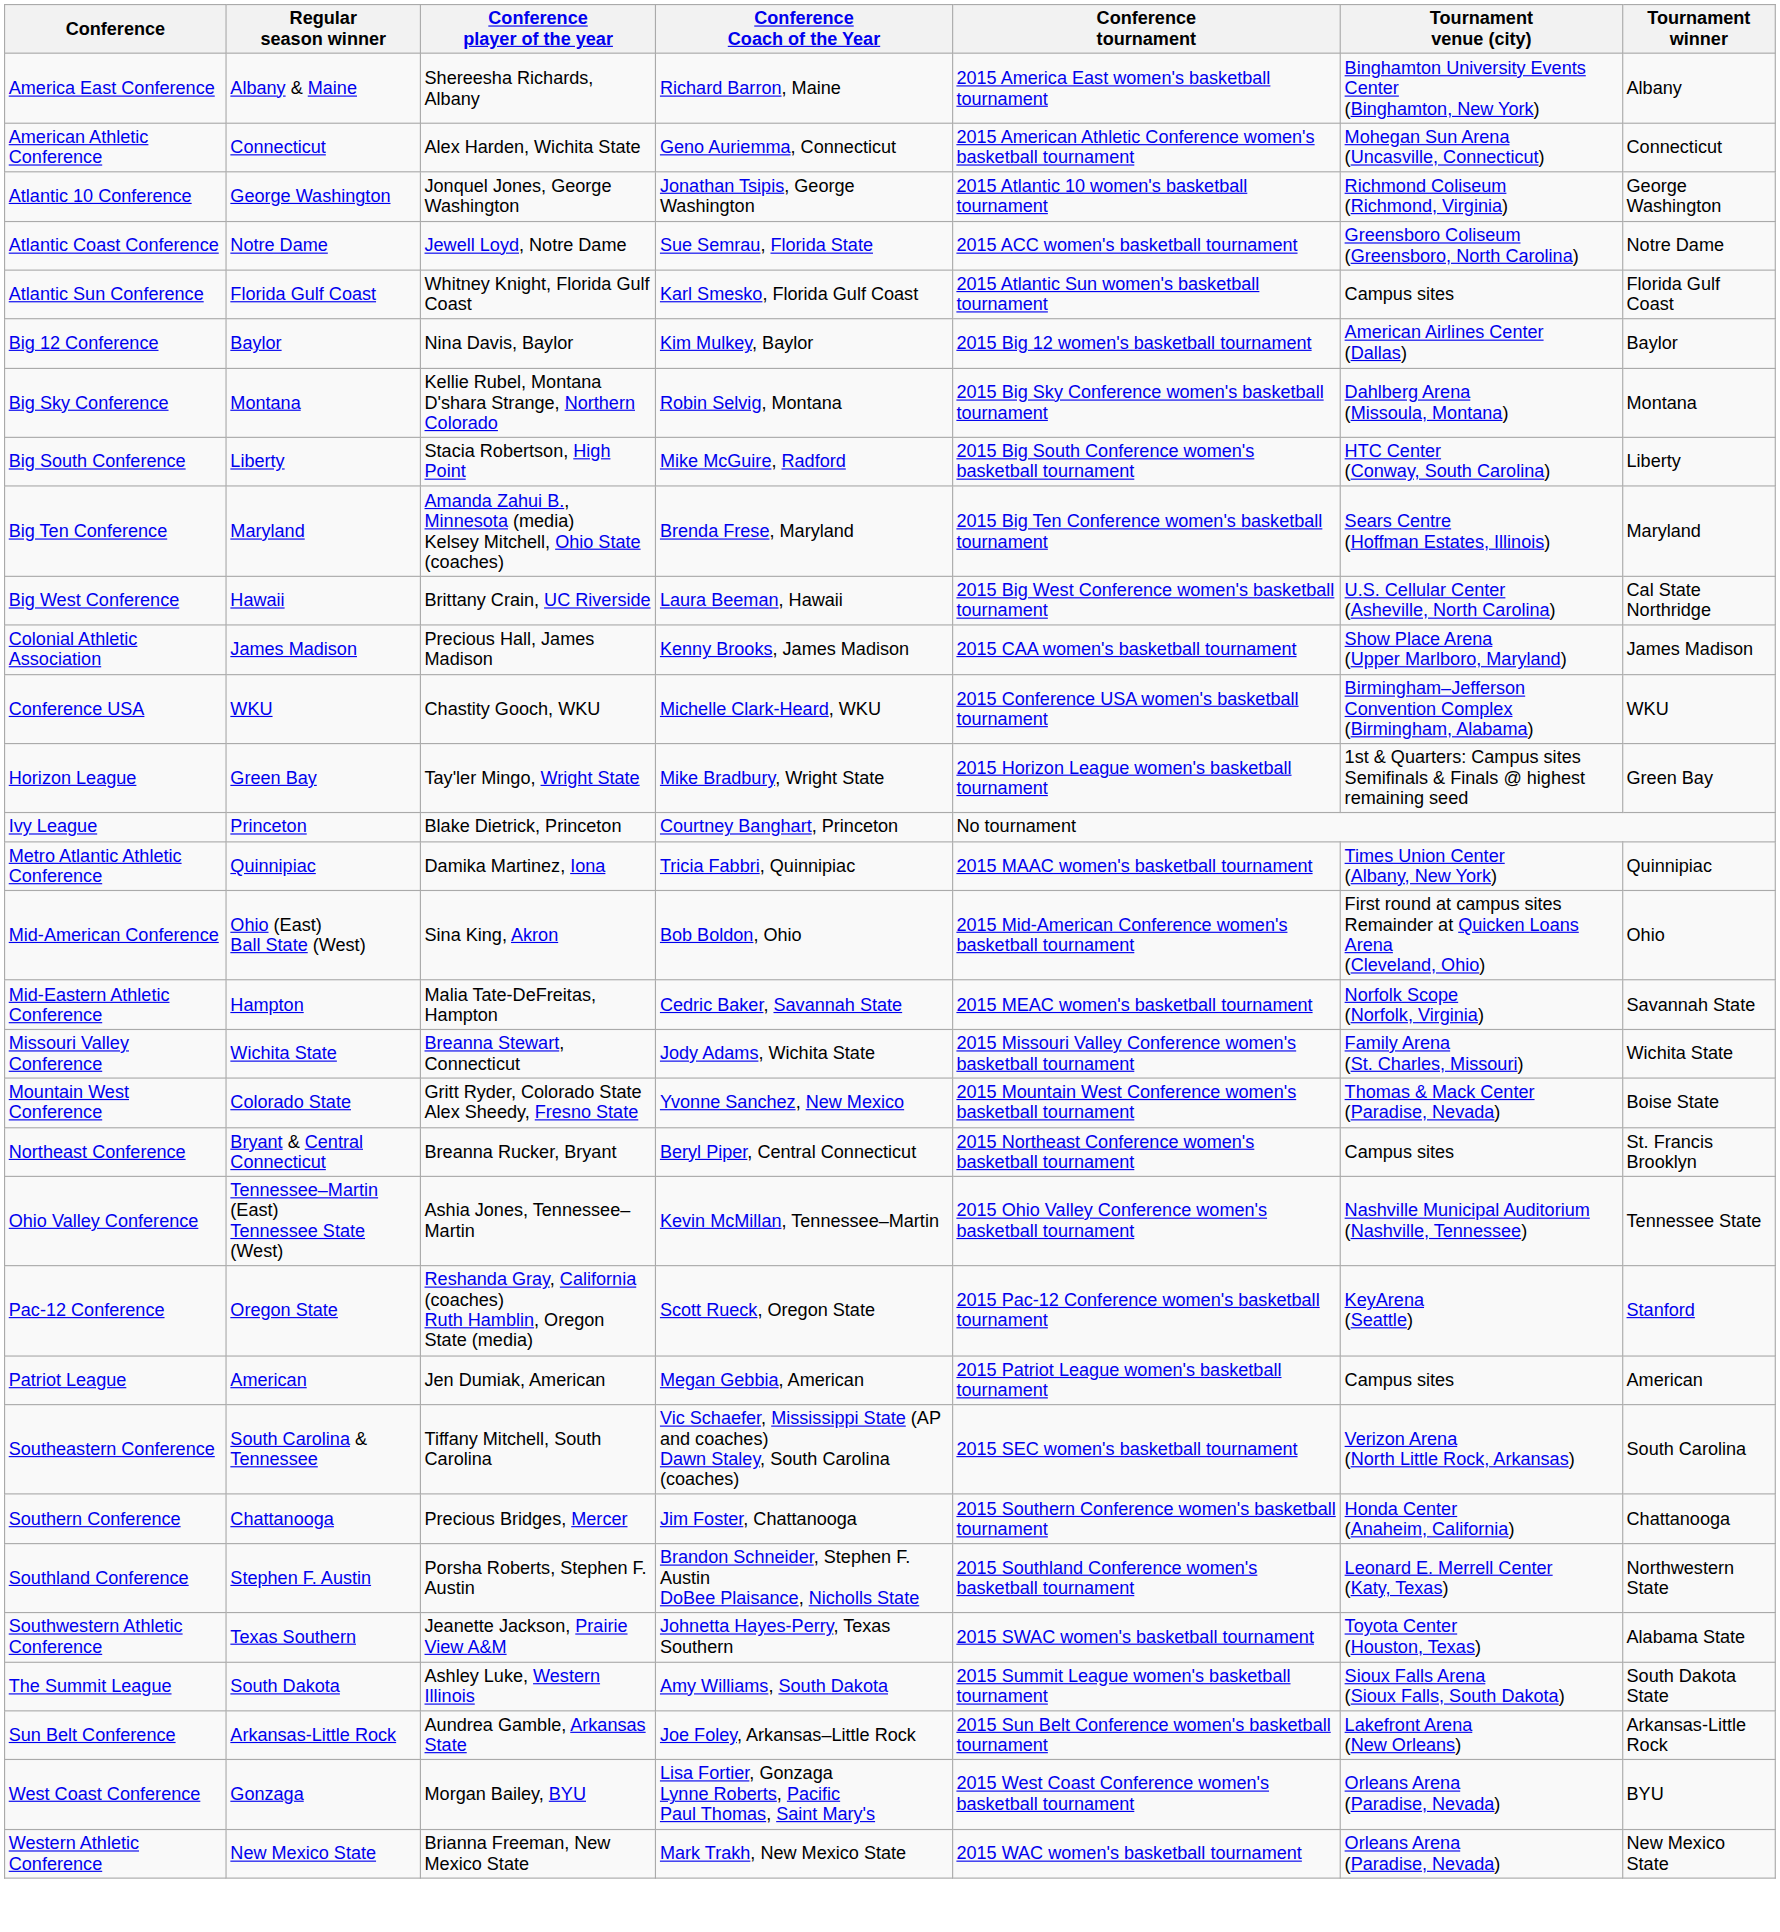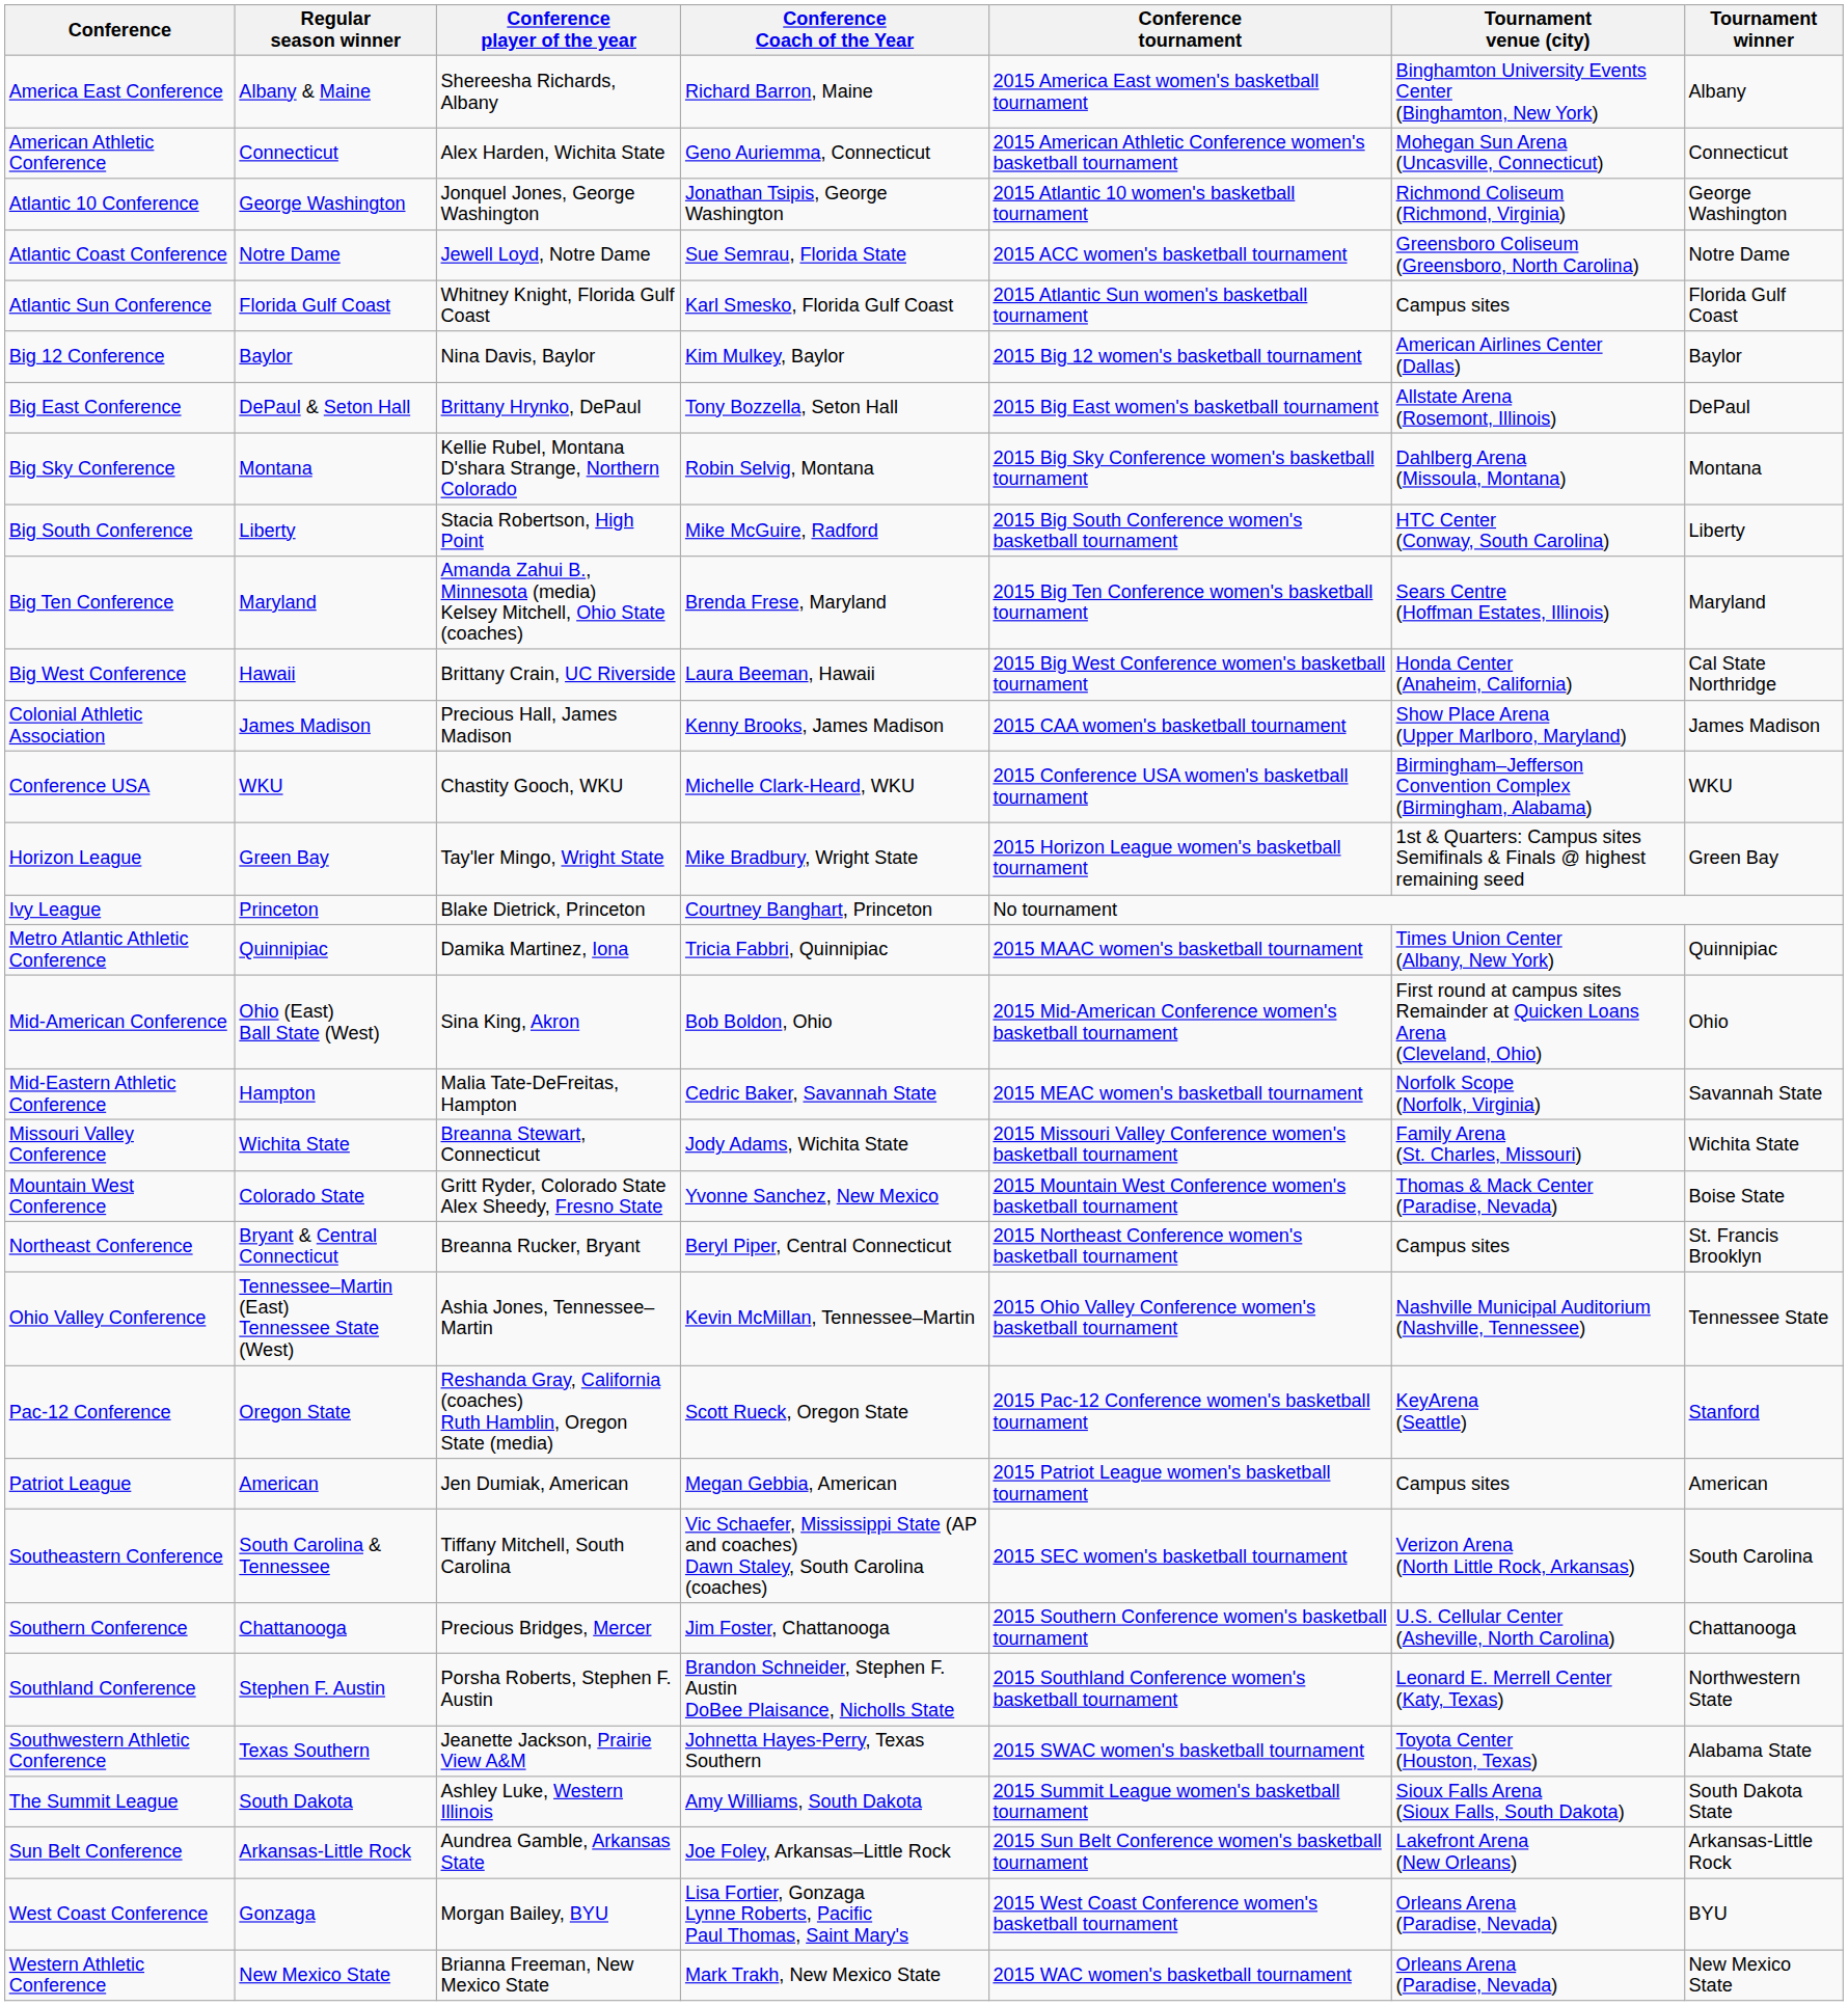+ row: Big East Conference | DePaul & Seton Hall | Brittany Hrynko, DePaul | Tony Bozzella, Seton Hall | 2015 Big East women's basketball tournament | Allstate Arena (Rosemont, Illinois) | DePaul
Big West Conference | Tournament venue (city): U.S. Cellular Center (Asheville, North Carolina) -> Honda Center (Anaheim, California)
Southern Conference | Tournament venue (city): Honda Center (Anaheim, California) -> U.S. Cellular Center (Asheville, North Carolina)
